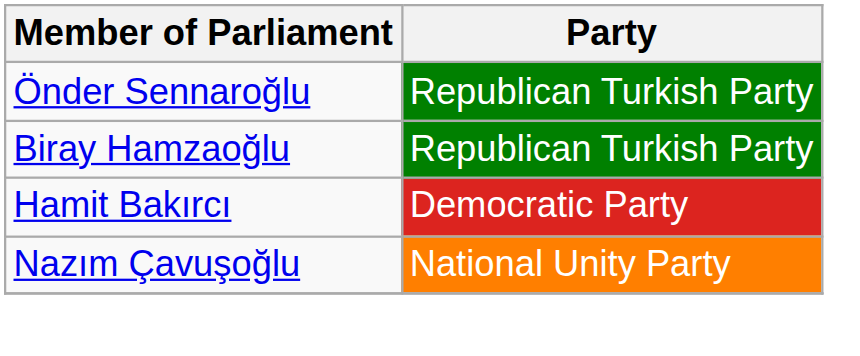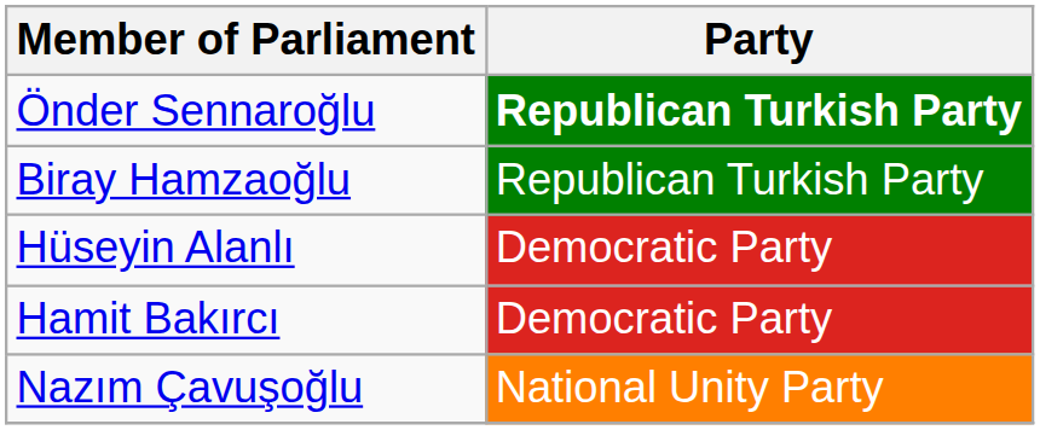Önder Sennaroğlu | Party: normal -> bold
+ row: Hüseyin Alanlı | Democratic Party
